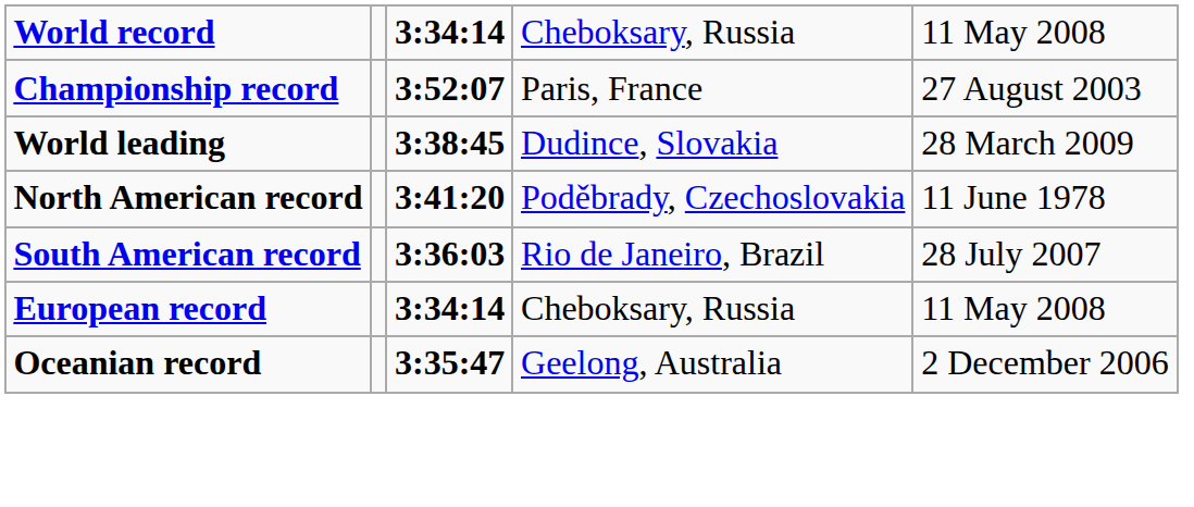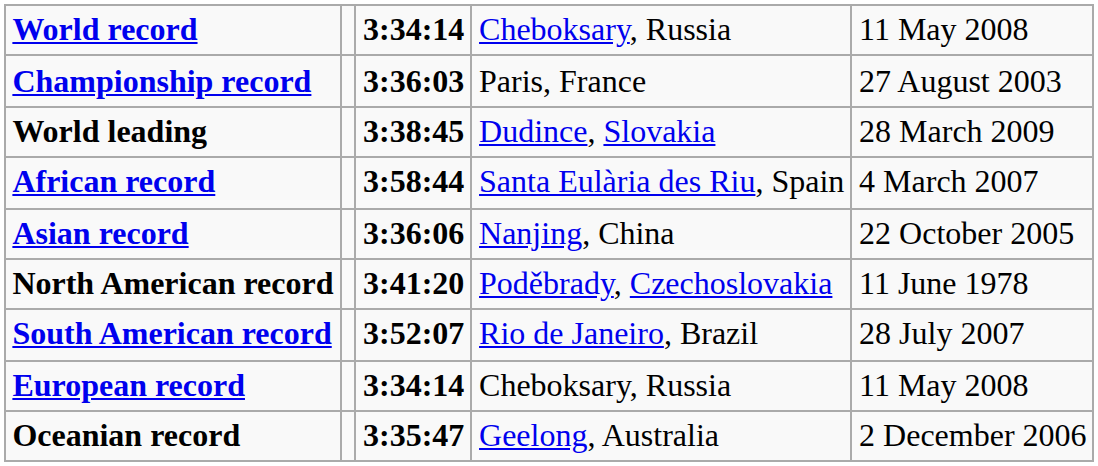Championship record | column 3: 3:52:07 -> 3:36:03
+ row: African record | 3:58:44 | Santa Eulària des Riu, Spain | 4 March 2007
+ row: Asian record | 3:36:06 | Nanjing, China | 22 October 2005
South American record | column 3: 3:36:03 -> 3:52:07
